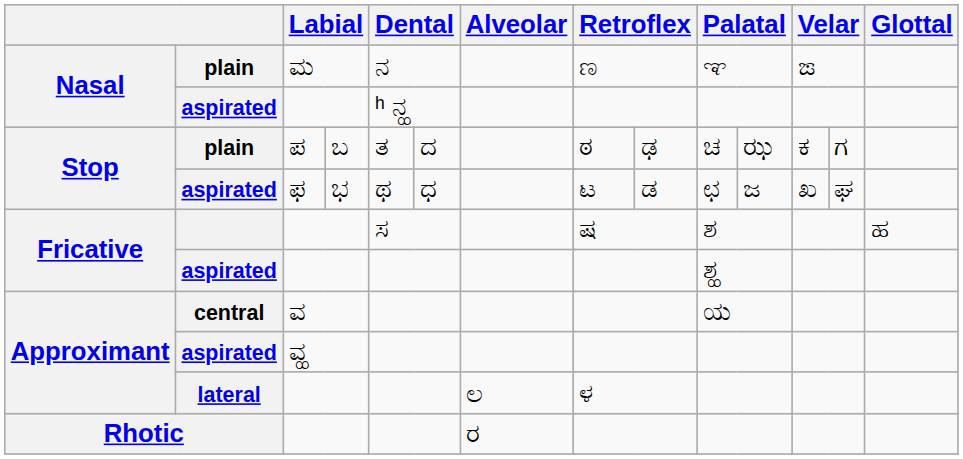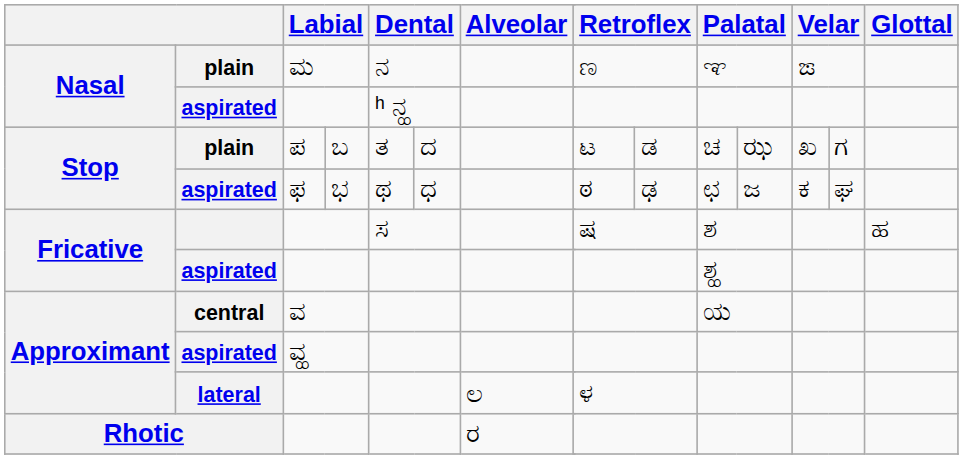Stop / plain | column 9: ಠ -> ಟ
Stop / plain | column 10: ಢ -> ಡ
Stop / plain | column 13: ಕ -> ಖ
Stop / aspirated | column 9: ಟ -> ಠ
Stop / aspirated | column 10: ಡ -> ಢ
Stop / aspirated | column 13: ಖ -> ಕ
